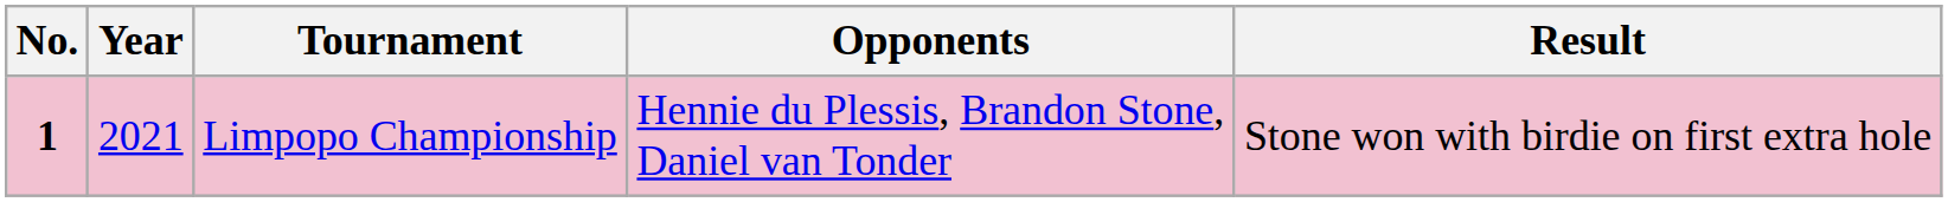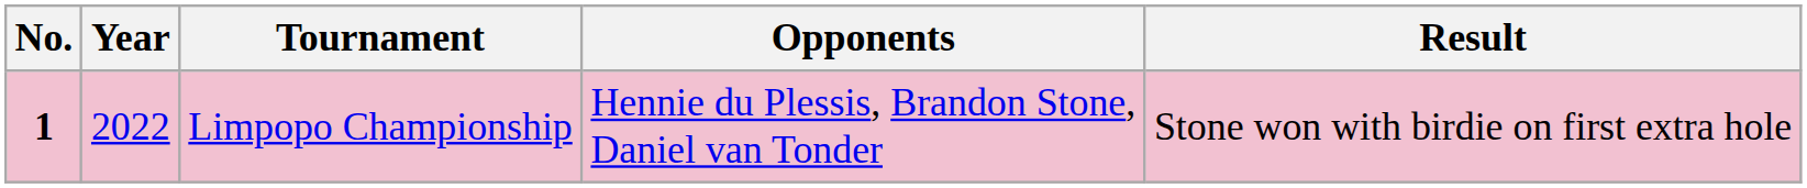Limpopo Championship | Year: 2021 -> 2022
